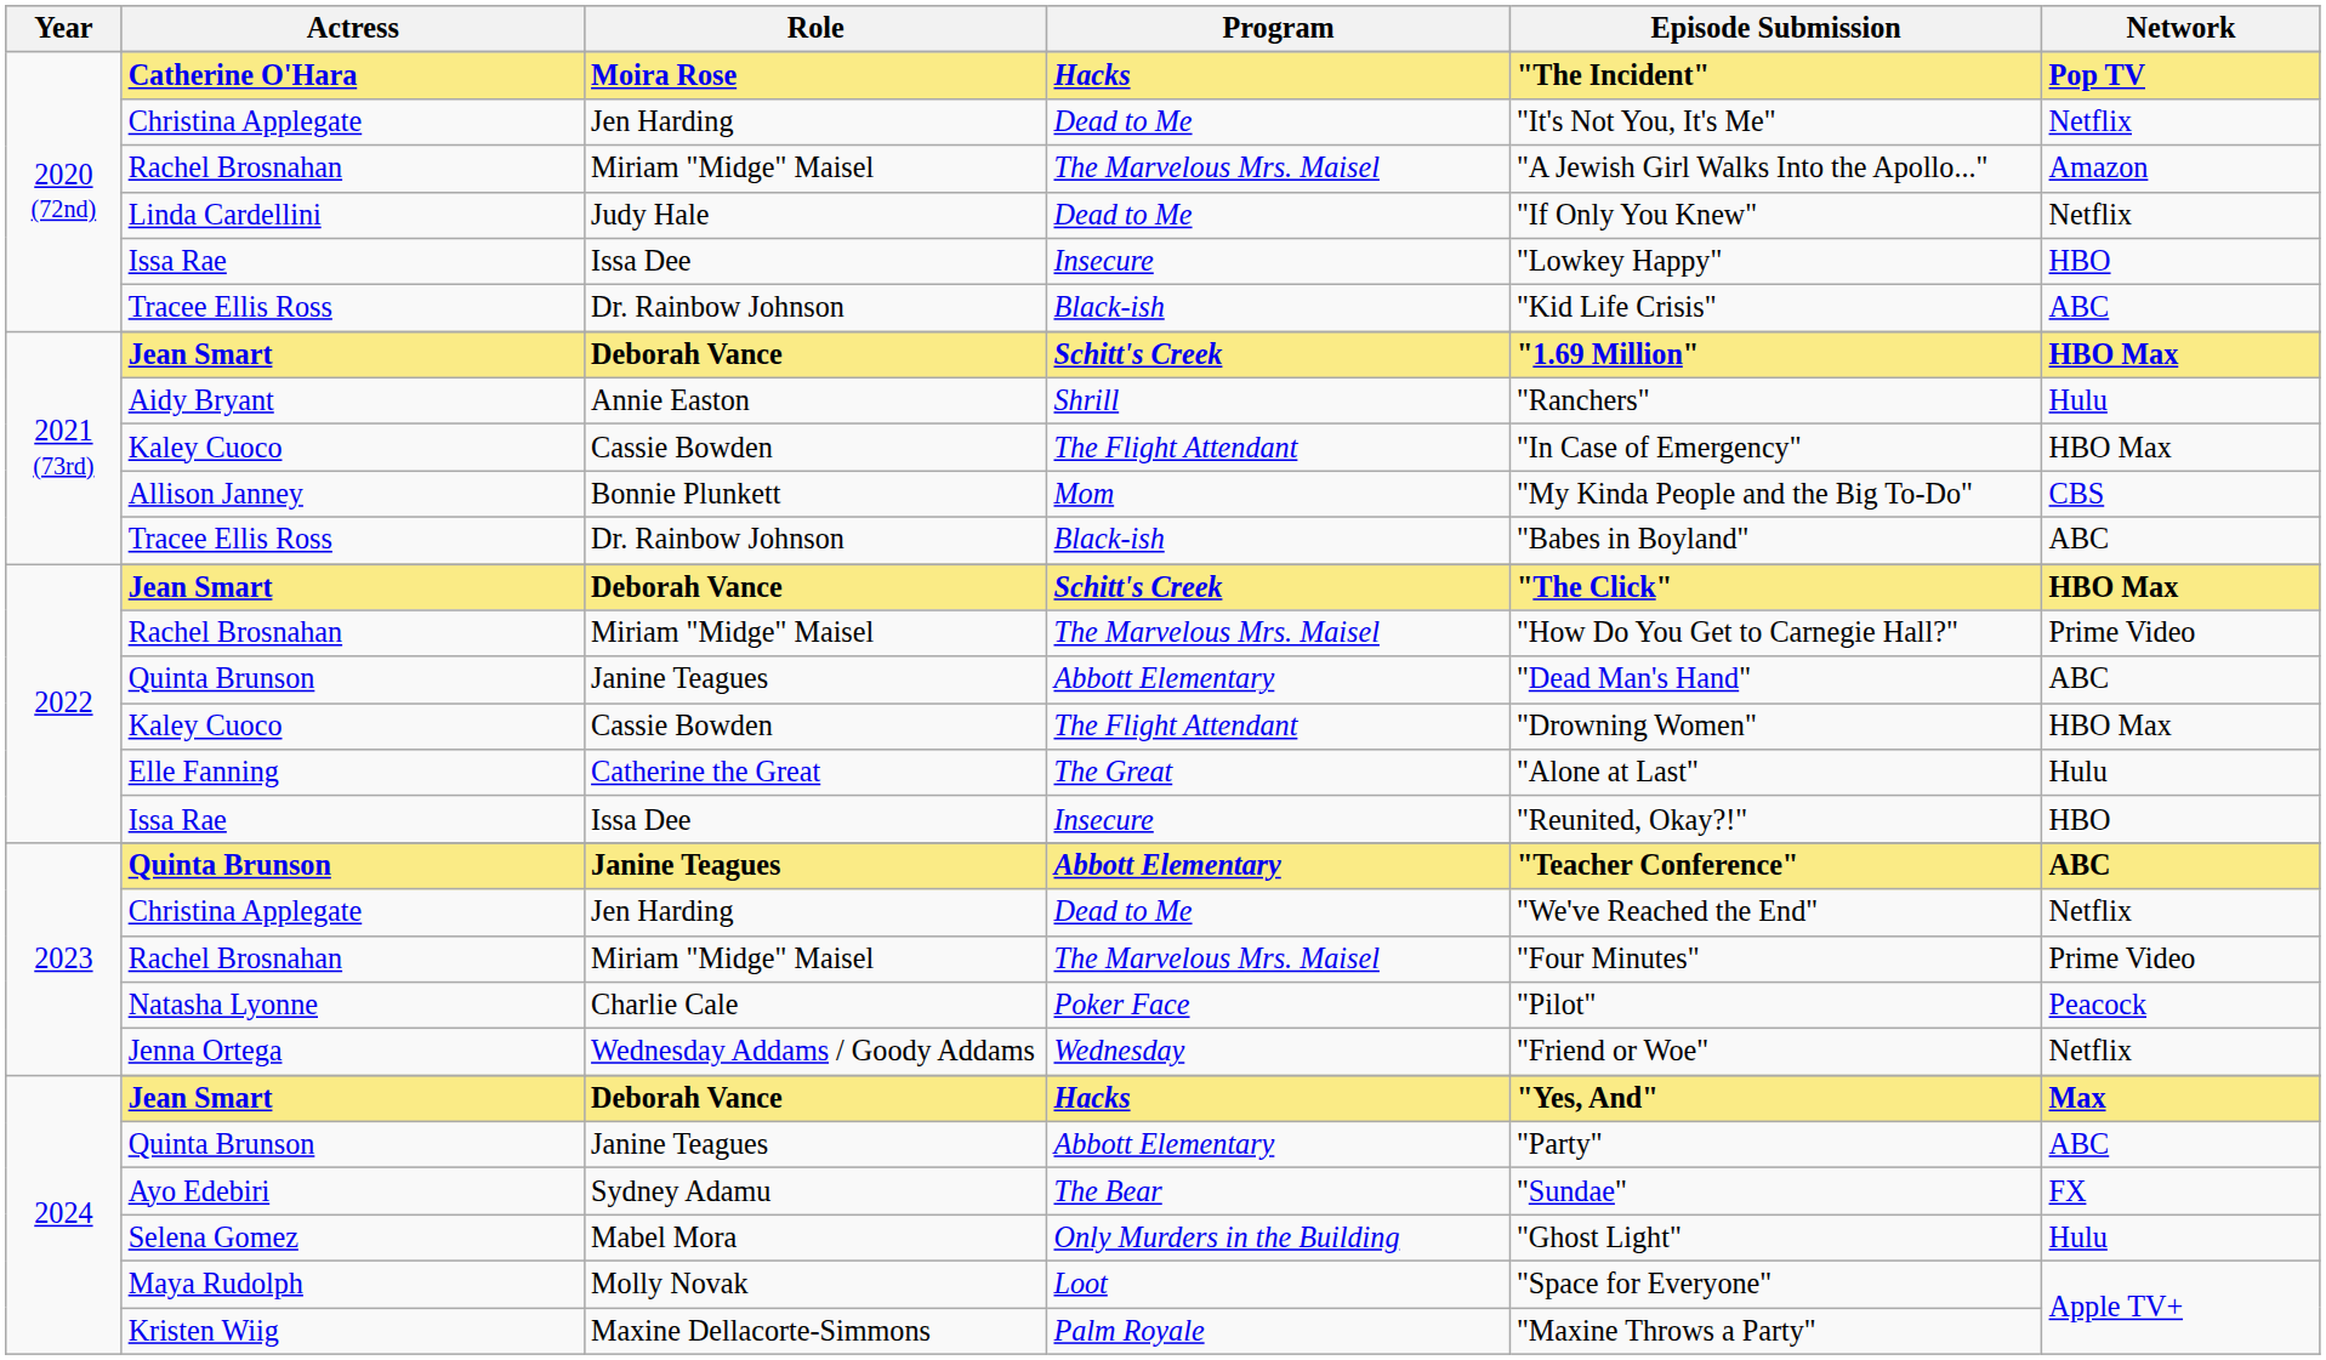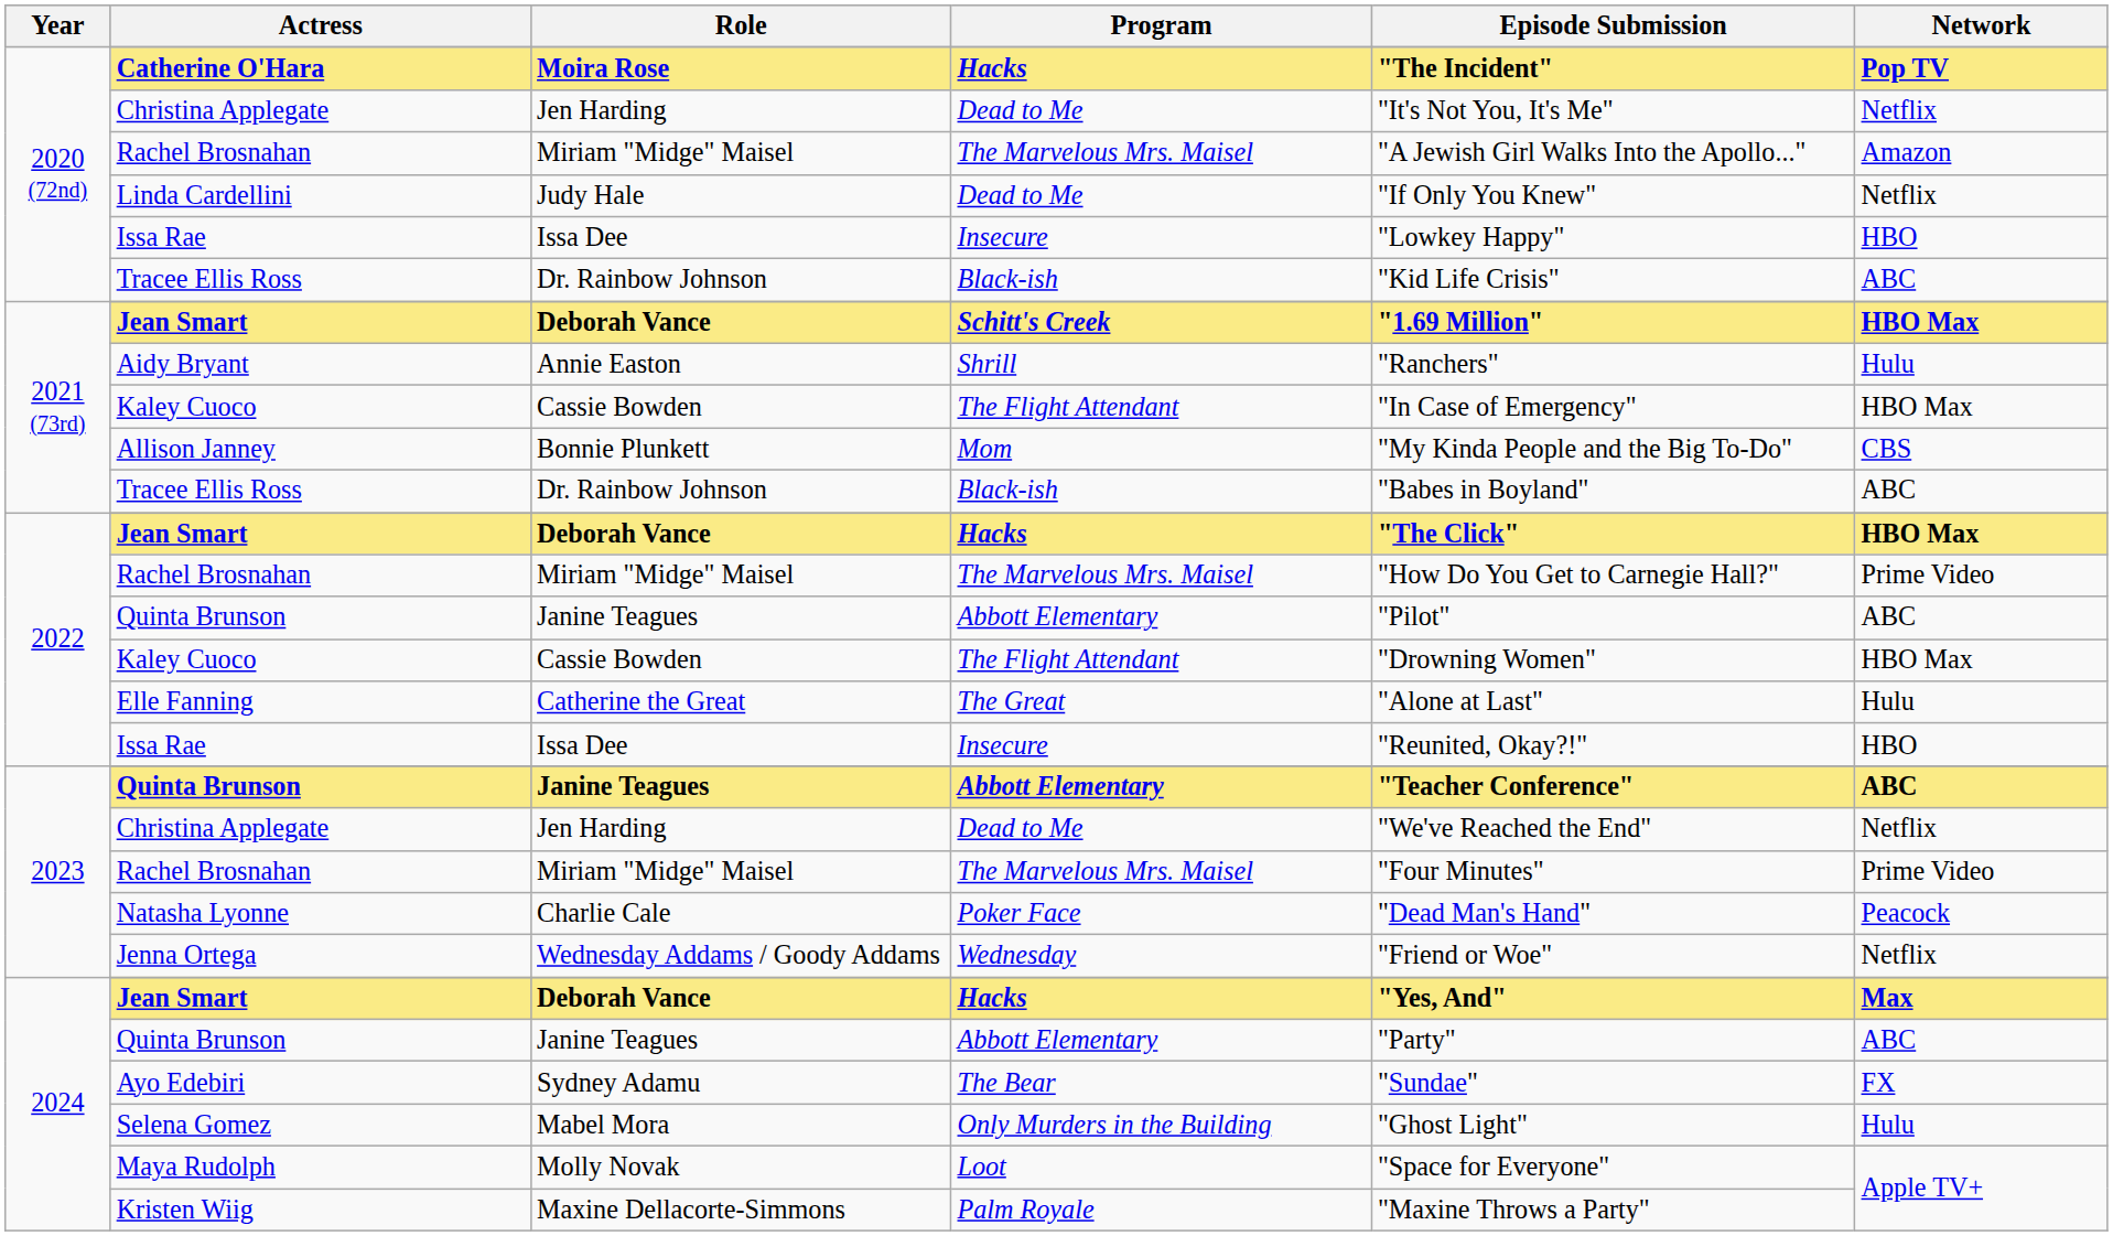2022 / Jean Smart | Program: Schitt's Creek -> Hacks
2022 / Quinta Brunson | Episode Submission: "Dead Man's Hand" -> "Pilot"
Natasha Lyonne | Episode Submission: "Pilot" -> "Dead Man's Hand"
